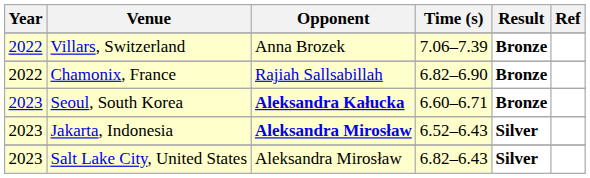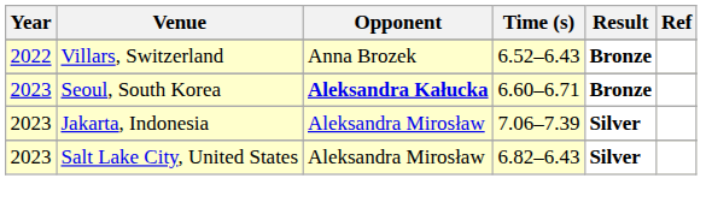Villars, Switzerland | Time (s): 7.06–7.39 -> 6.52–6.43
- row: 2022 | Chamonix, France | Rajiah Sallsabillah | 6.82–6.90 | Bronze
Jakarta, Indonesia | Opponent: bold -> normal
Jakarta, Indonesia | Time (s): 6.52–6.43 -> 7.06–7.39
